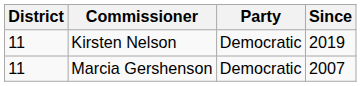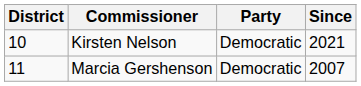Kirsten Nelson | District: 11 -> 10
Kirsten Nelson | Since: 2019 -> 2021
